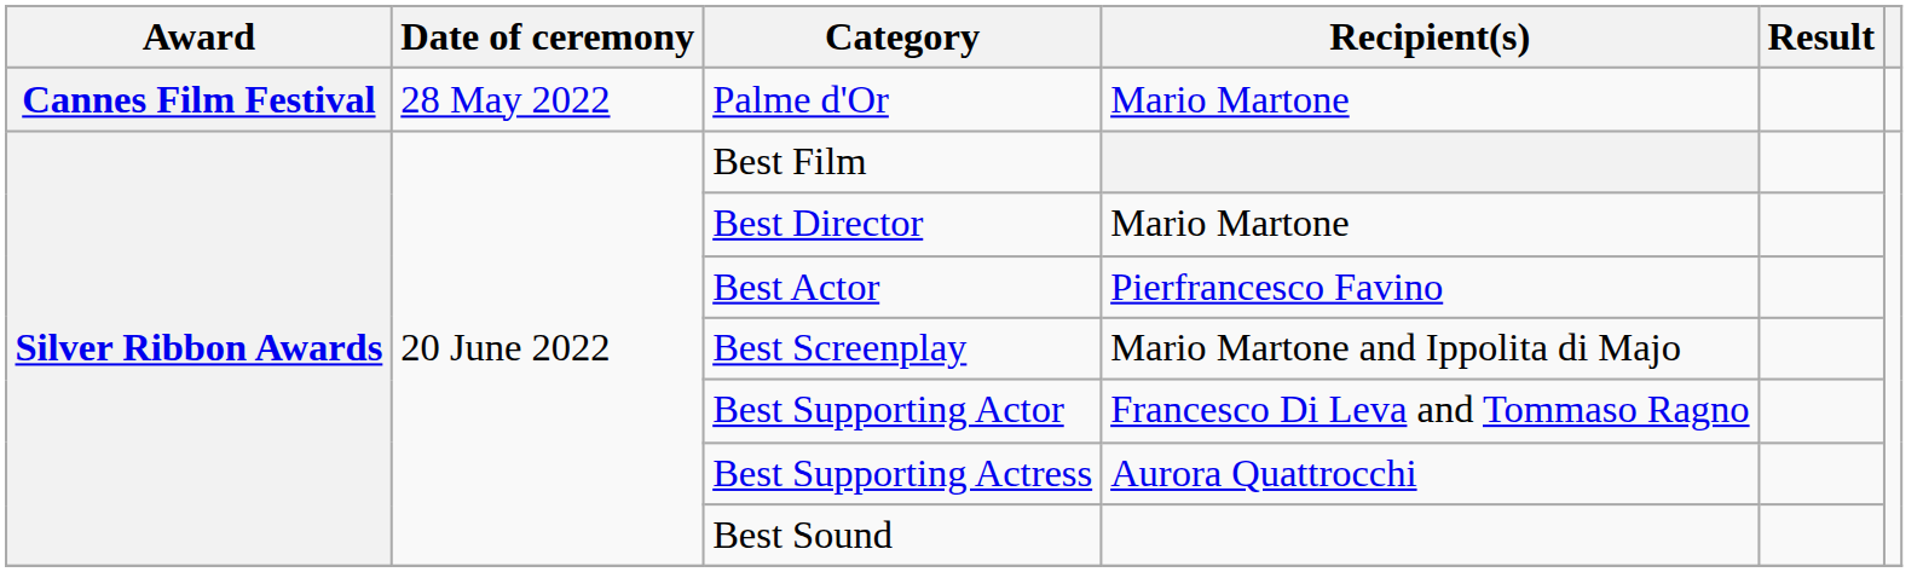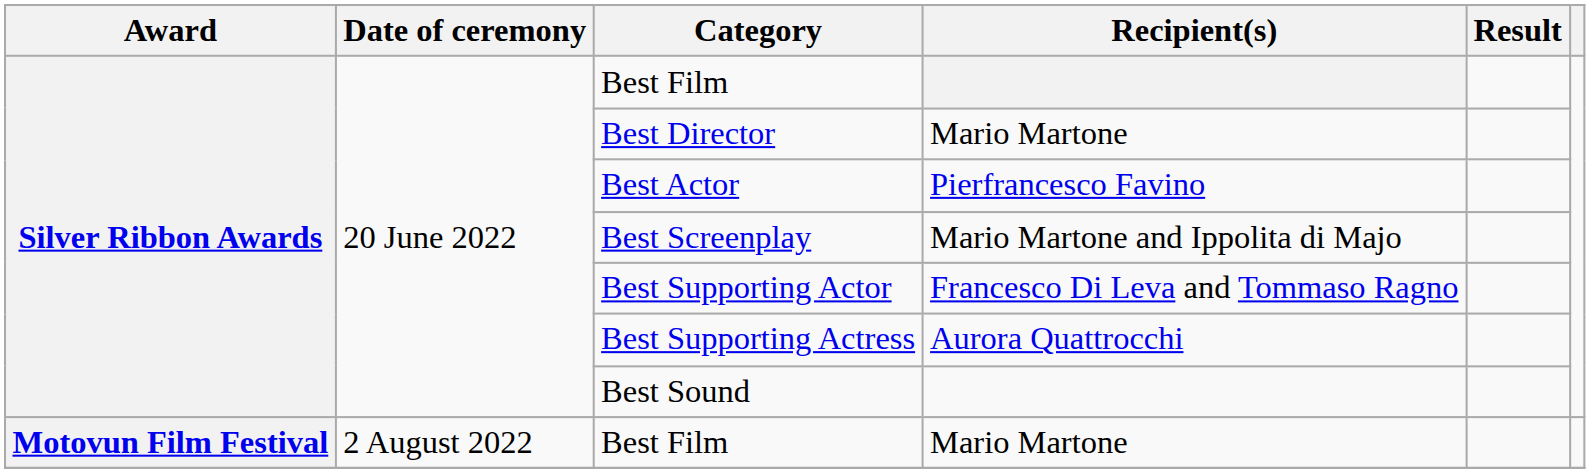- row: Cannes Film Festival | 28 May 2022 | Palme d'Or | Mario Martone
+ row: Motovun Film Festival | 2 August 2022 | Best Film | Mario Martone
